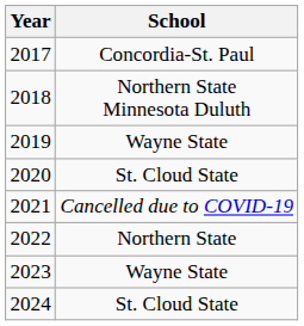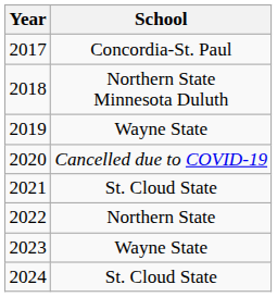2020 | School: St. Cloud State -> Cancelled due to COVID-19
2021 | School: Cancelled due to COVID-19 -> St. Cloud State
